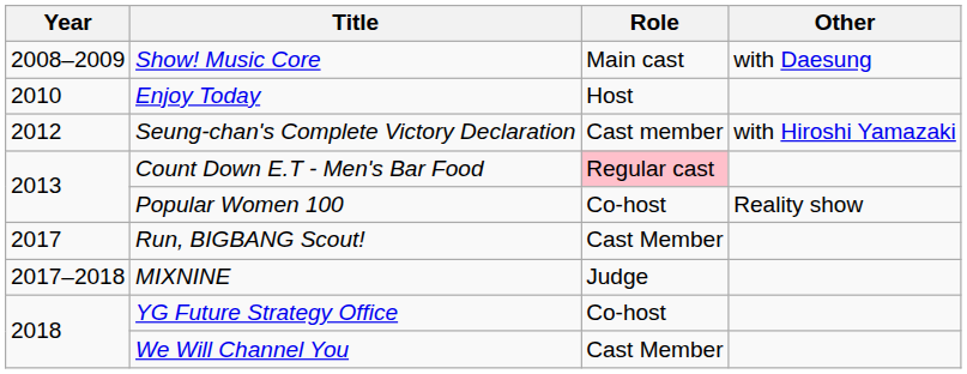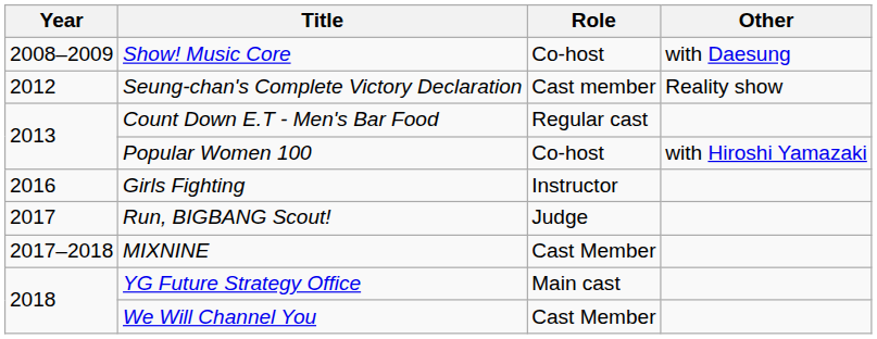Show! Music Core | Role: Main cast -> Co-host
- row: 2010 | Enjoy Today | Host
Seung-chan's Complete Victory Declaration | Other: with Hiroshi Yamazaki -> Reality show
Count Down E.T - Men's Bar Food | Role: pink background -> no background
Popular Women 100 | Other: Reality show -> with Hiroshi Yamazaki
+ row: 2016 | Girls Fighting | Instructor
Run, BIGBANG Scout! | Role: Cast Member -> Judge
MIXNINE | Role: Judge -> Cast Member
YG Future Strategy Office | Role: Co-host -> Main cast
